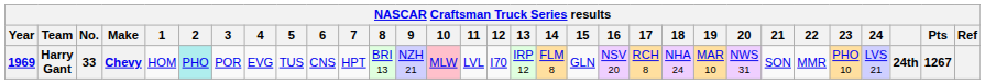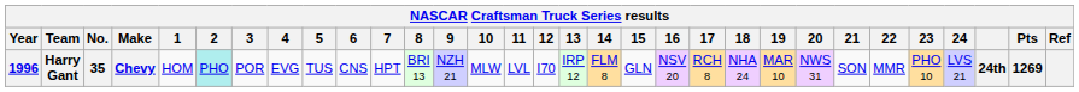Harry Gant | Year: 1969 -> 1996
Harry Gant | No.: 33 -> 35
Harry Gant | 10: pink background -> no background
Harry Gant | Pts: 1267 -> 1269
